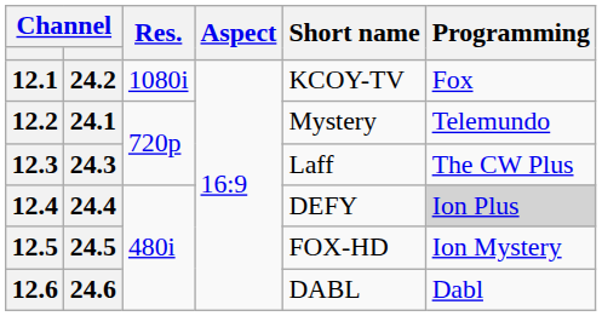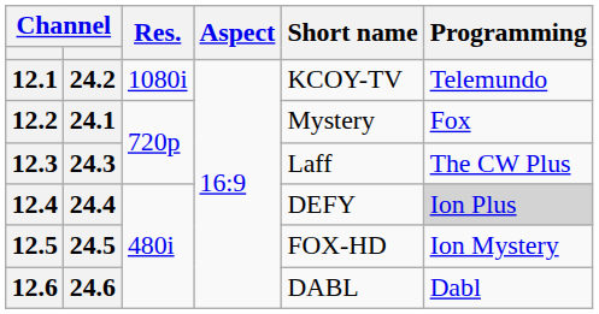12.1 | Programming: Fox -> Telemundo
12.2 | Programming: Telemundo -> Fox
